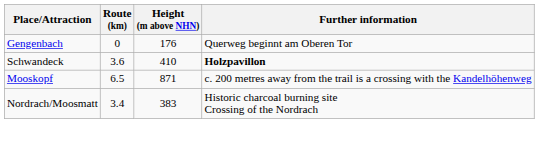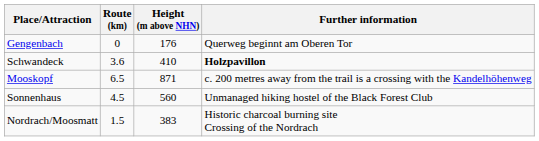+ row: Sonnenhaus | 4.5 | 560 | Unmanaged hiking hostel of the Black Forest Club
Nordrach/Moosmatt | Route (km): 3.4 -> 1.5
